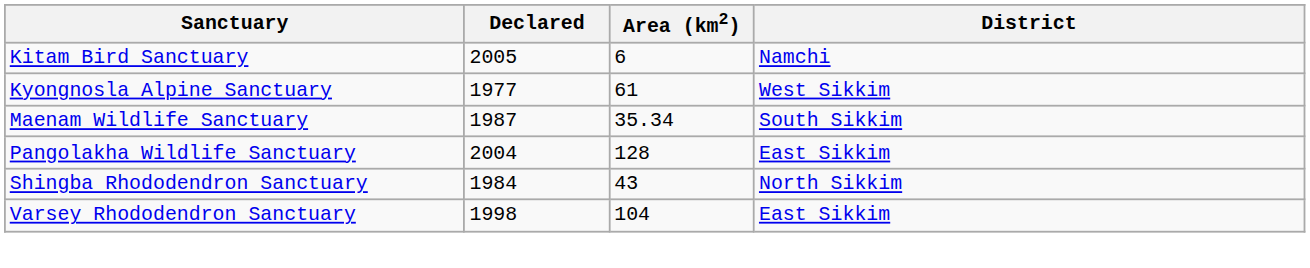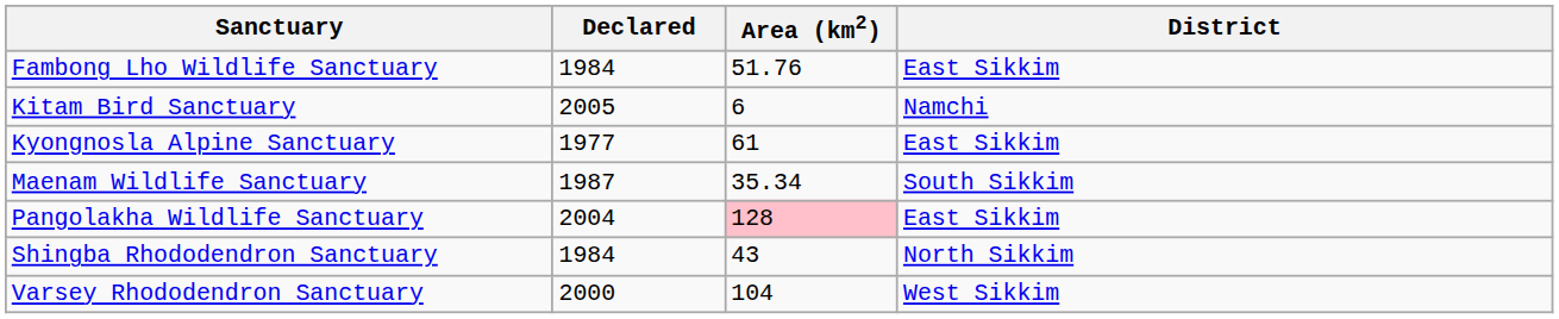+ row: Fambong Lho Wildlife Sanctuary | 1984 | 51.76 | East Sikkim
Kyongnosla Alpine Sanctuary | District: West Sikkim -> East Sikkim
Pangolakha Wildlife Sanctuary | Area (km2): no background -> pink background
Varsey Rhododendron Sanctuary | Declared: 1998 -> 2000
Varsey Rhododendron Sanctuary | District: East Sikkim -> West Sikkim
